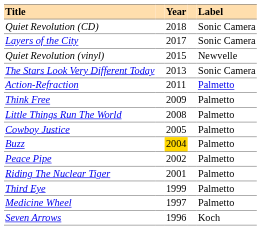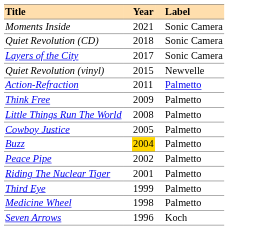+ row: Moments Inside | 2021 | Sonic Camera
- row: The Stars Look Very Different Today | 2013 | Sonic Camera
Medicine Wheel | Year: 1997 -> 1998
